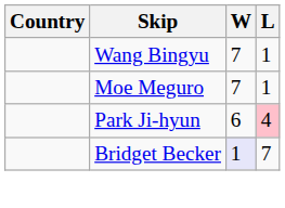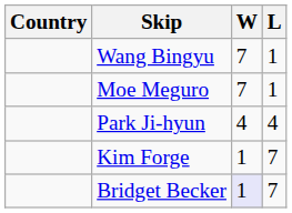Park Ji-hyun | W: 6 -> 4
Park Ji-hyun | L: pink background -> no background
+ row: Kim Forge | 1 | 7
